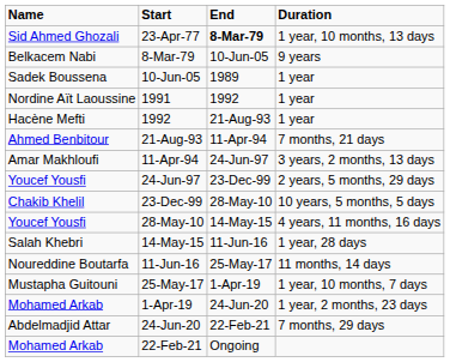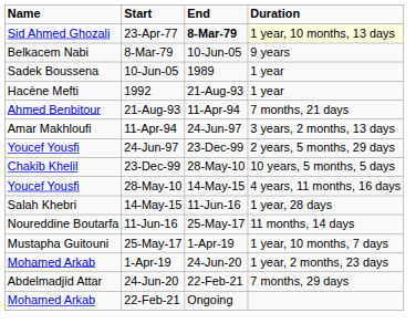23-Apr-77 | Duration: no background -> lightyellow background
- row: Nordine Aït Laoussine | 1991 | 1992 | 1 year
